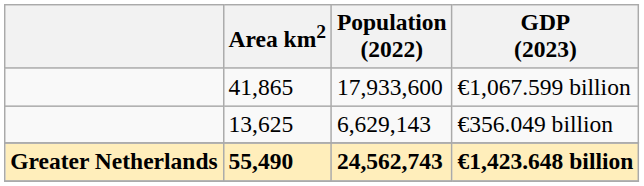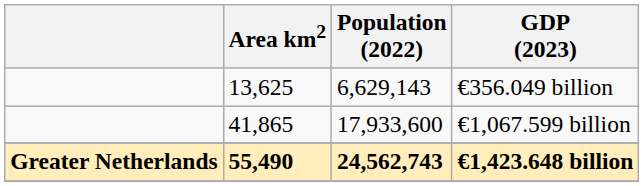rows swapped: €1,067.599 billion <-> €356.049 billion
